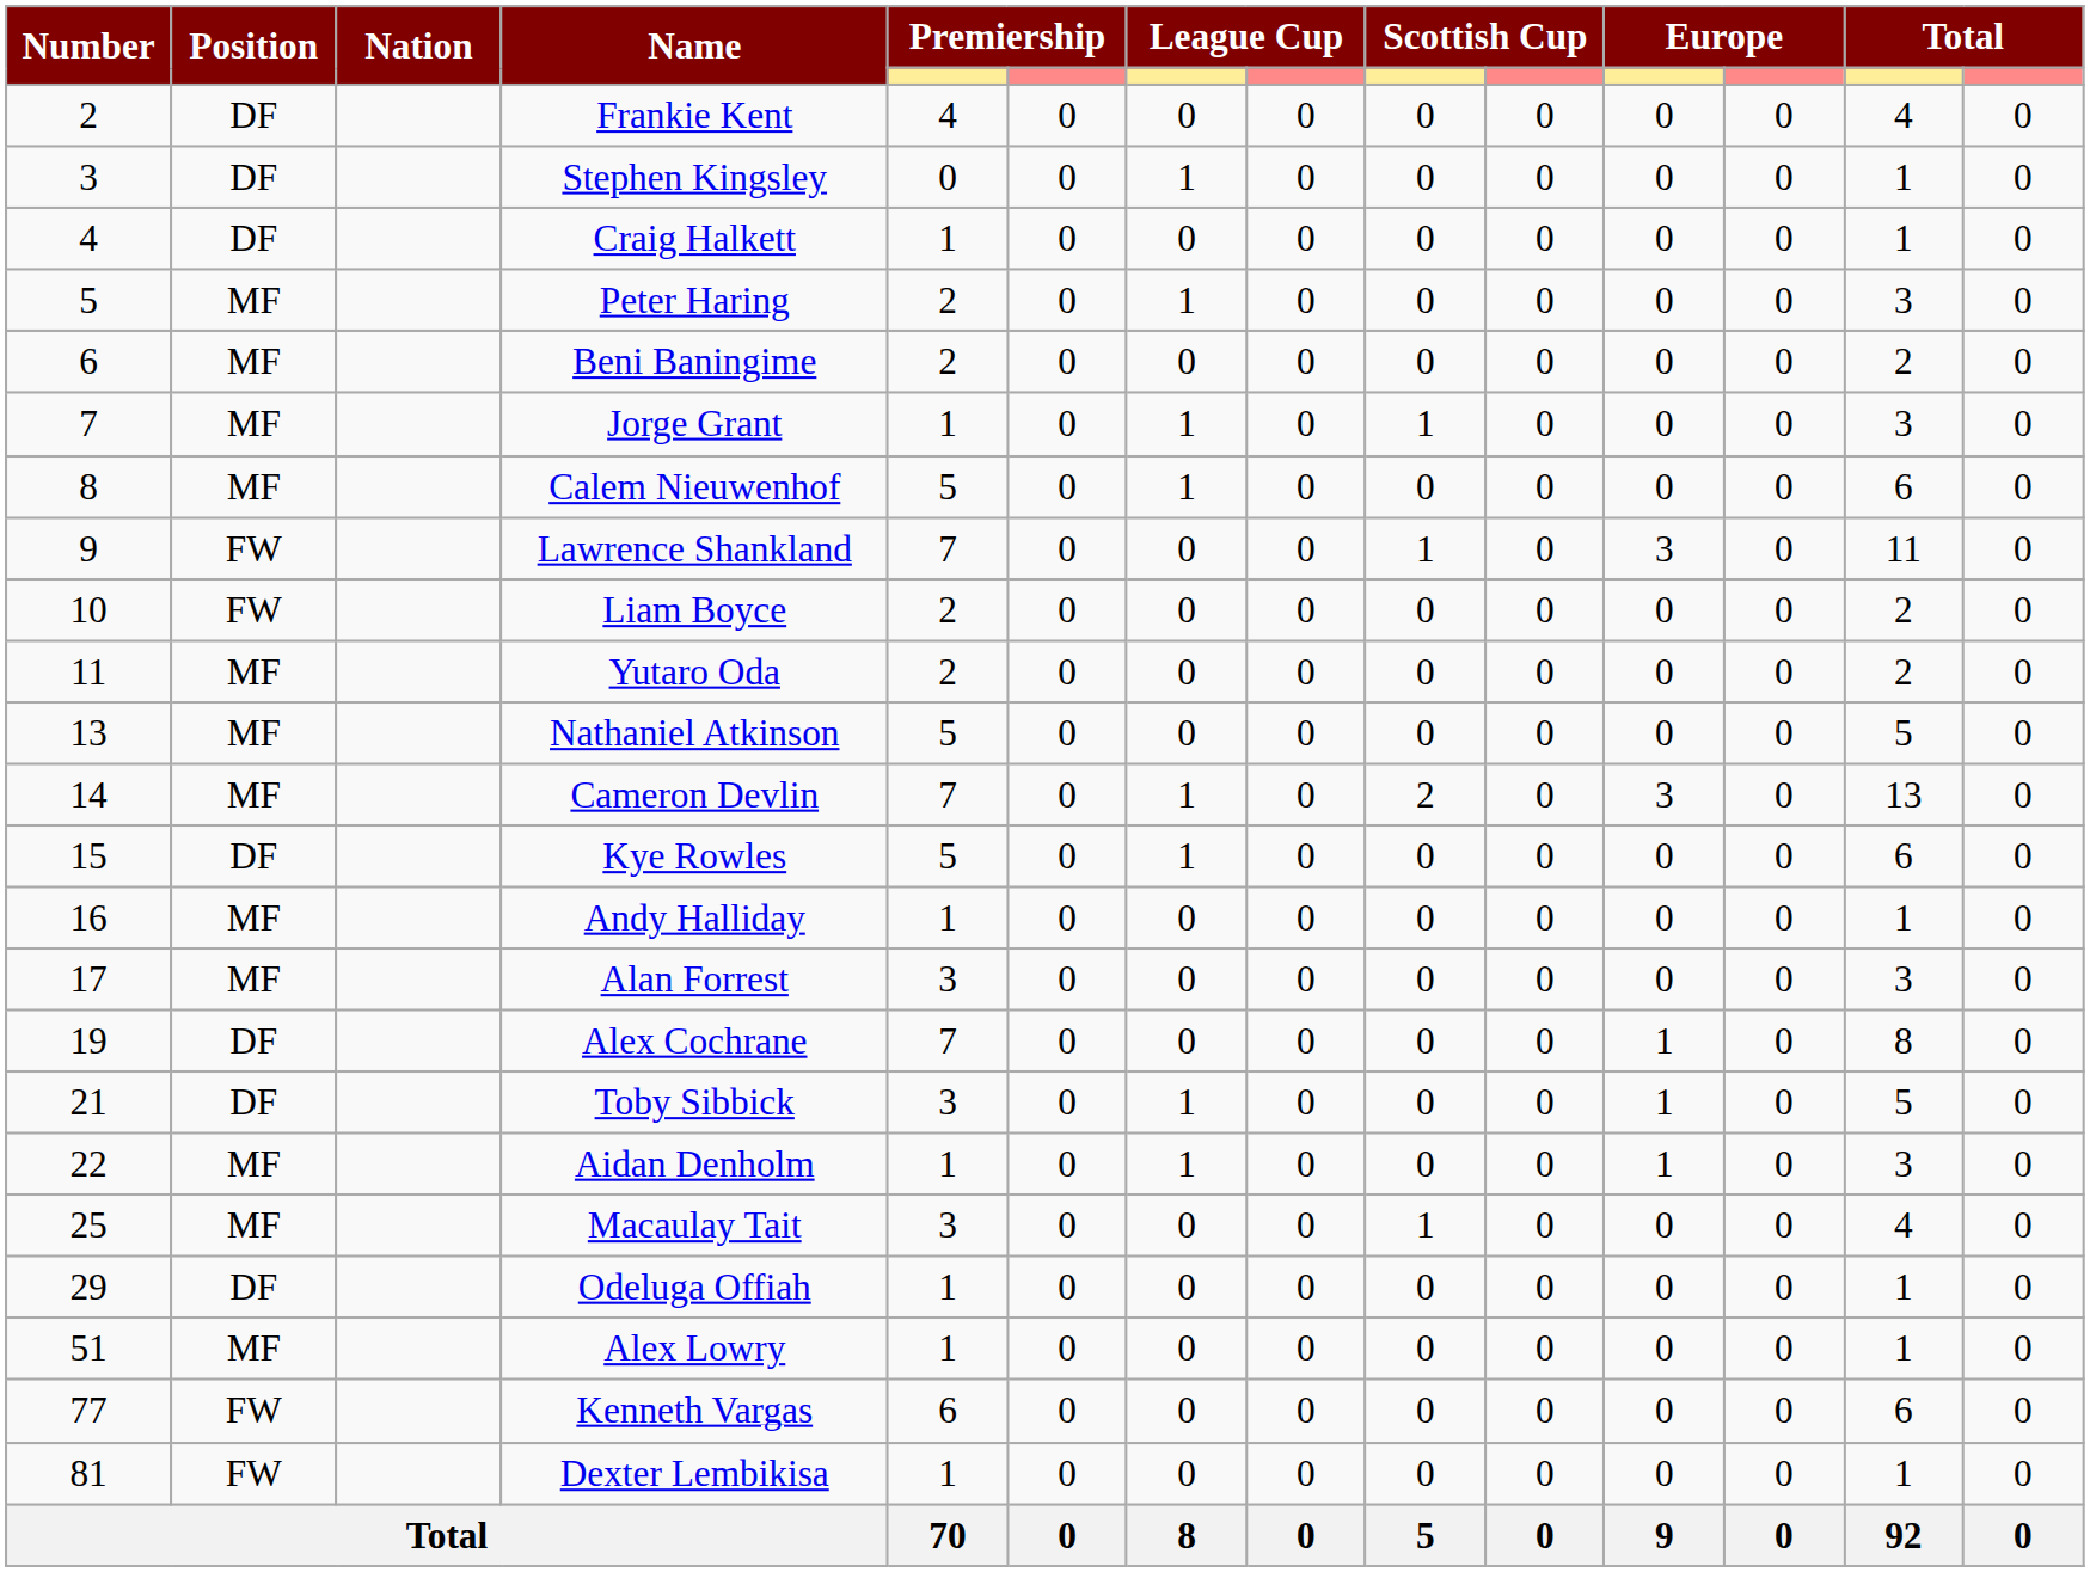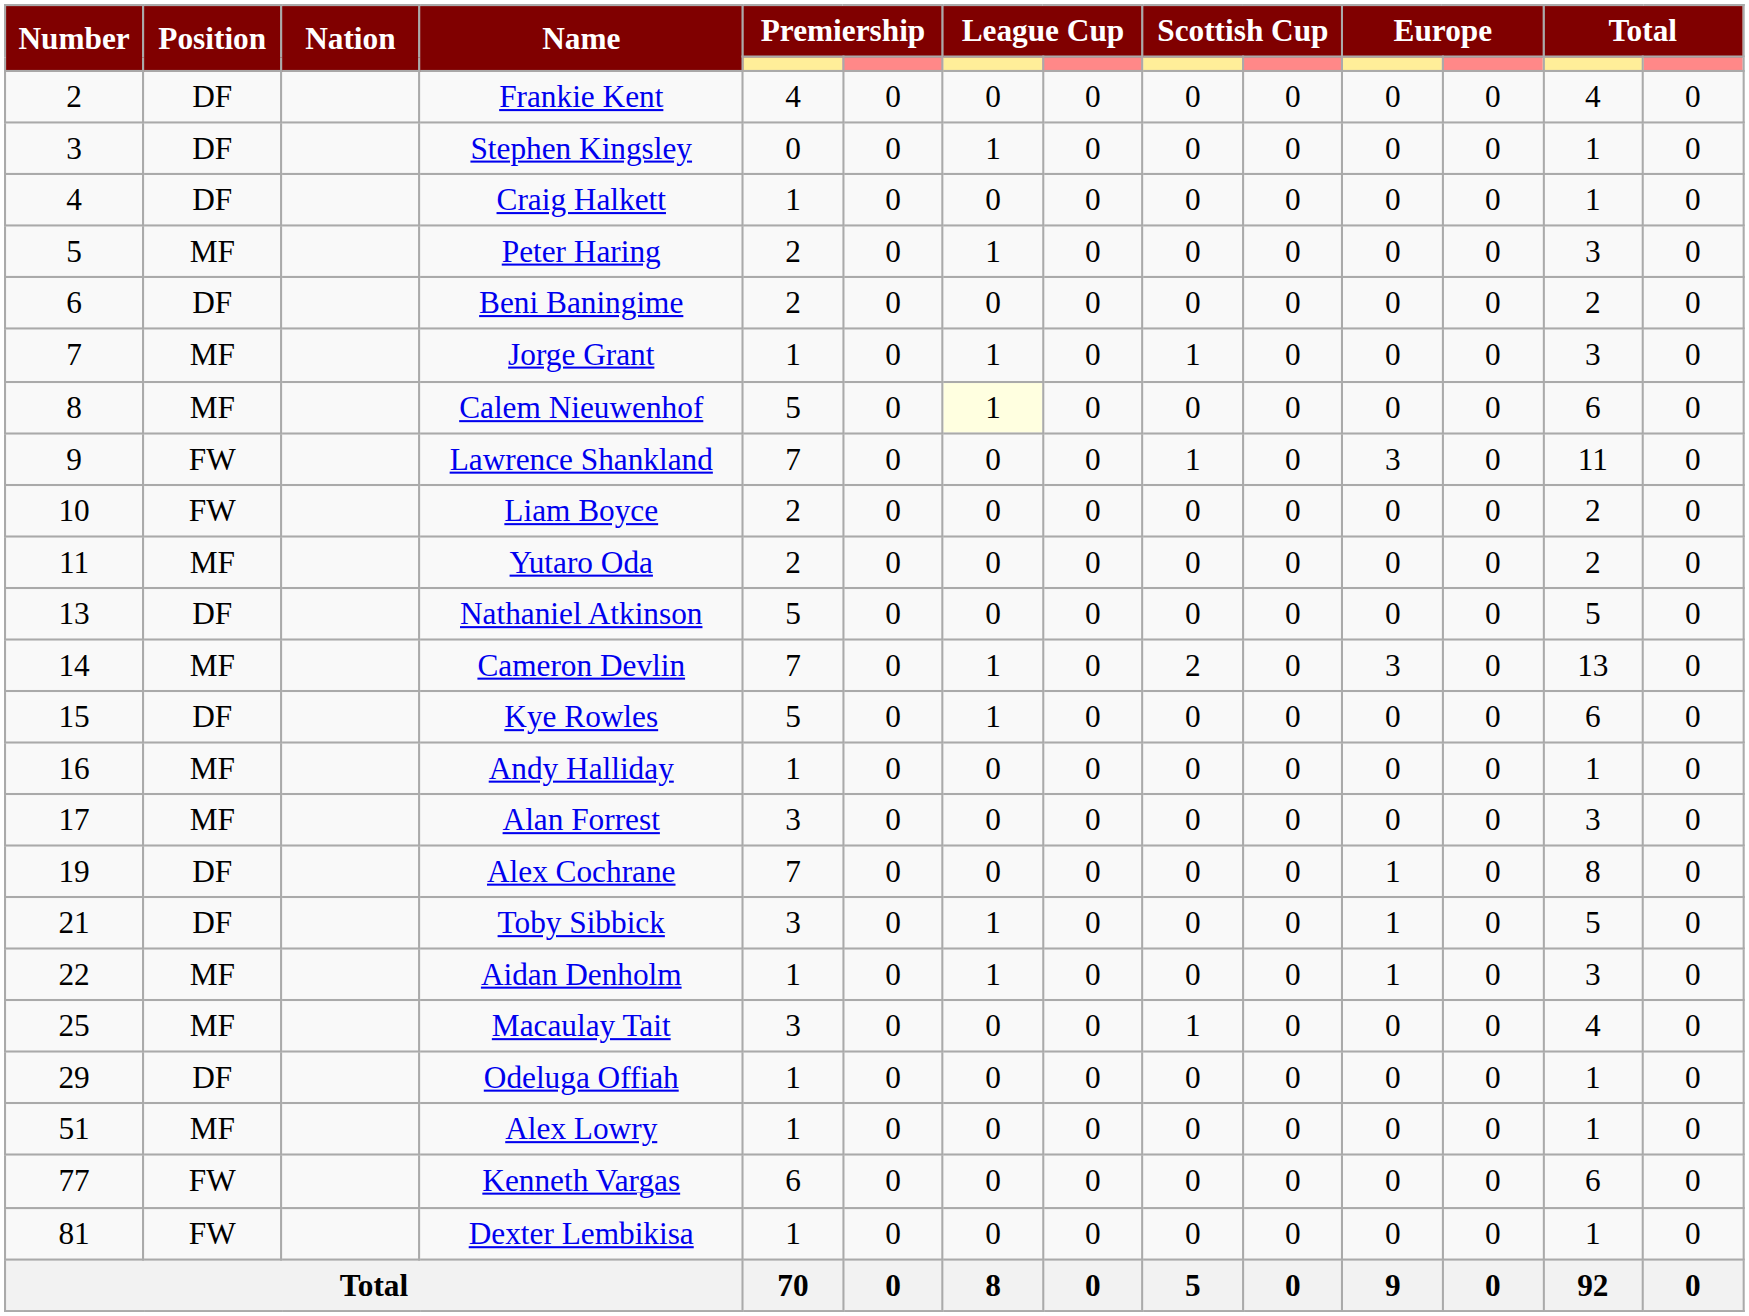Beni Baningime | Position: MF -> DF
Calem Nieuwenhof | column 7: no background -> lightyellow background
Nathaniel Atkinson | Position: MF -> DF
